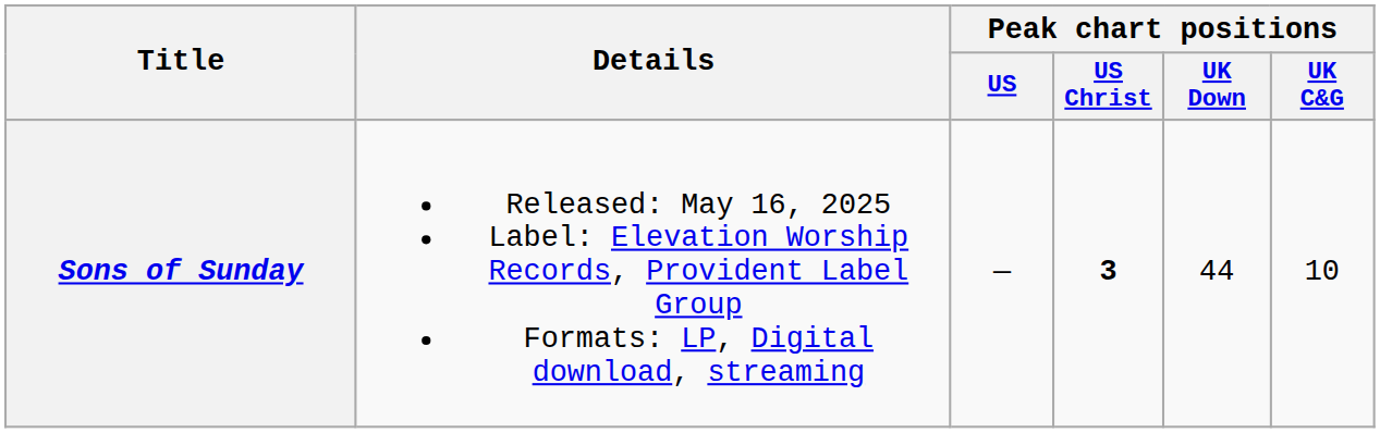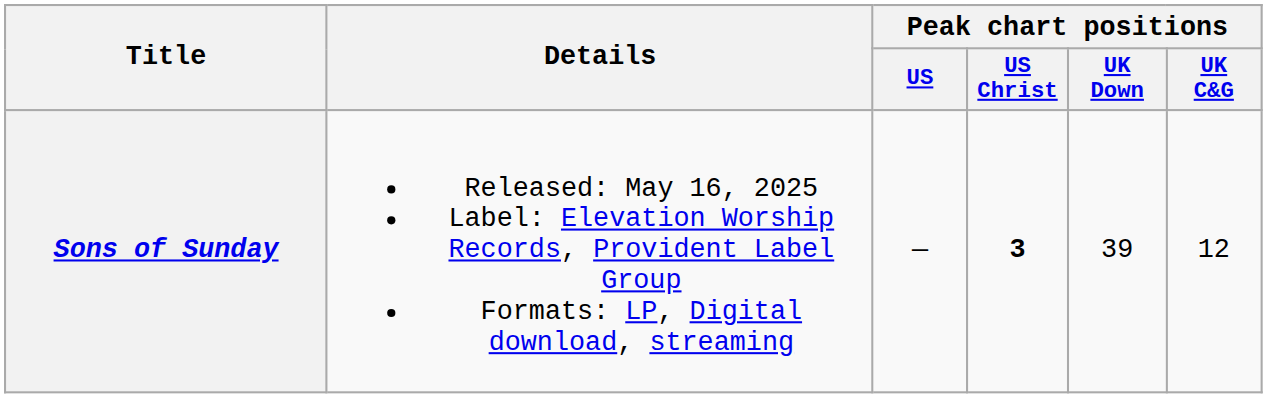Sons of Sunday | Peak chart positions / UK Down: 44 -> 39
Sons of Sunday | Peak chart positions / UK C&G: 10 -> 12
